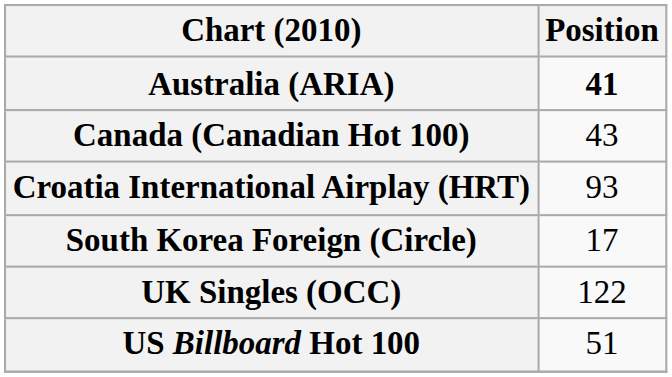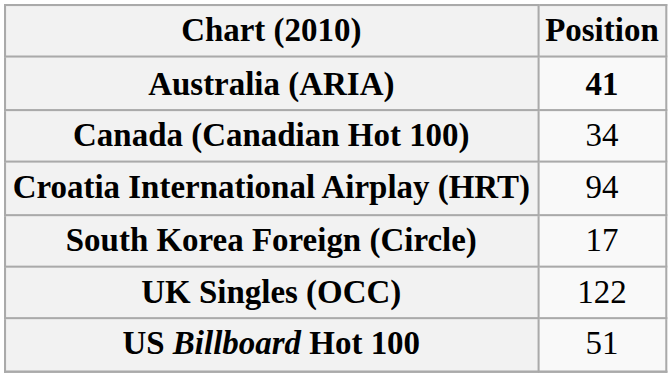Canada (Canadian Hot 100) | Position: 43 -> 34
Croatia International Airplay (HRT) | Position: 93 -> 94
